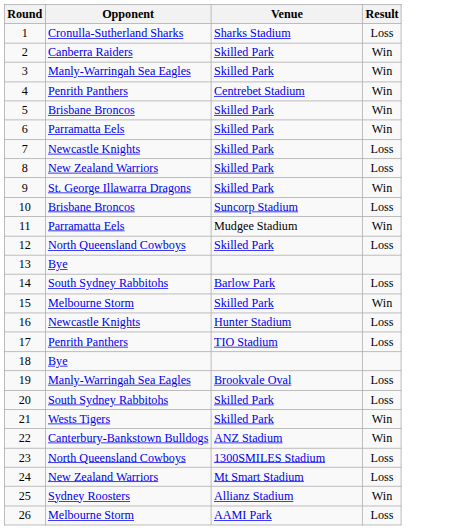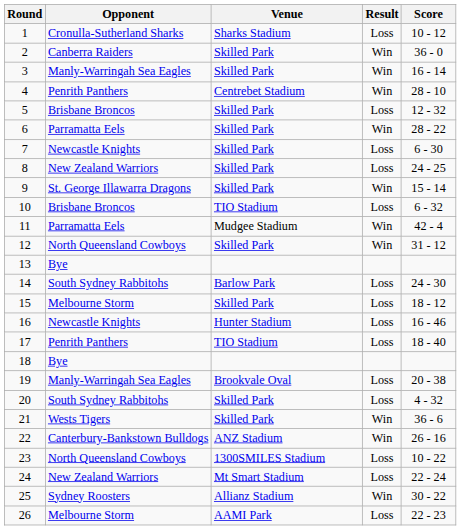+ column: Score | 10 - 12 | 36 - 0 | 16 - 14 | 28 - 10 | 12 - 32 | 28 - 22 | 6 - 30 | 24 - 25 | 15 - 14 | 6 - 32 | 42 - 4 | 31 - 12 | 24 - 30 | 18 - 12 | 16 - 46 | 18 - 40 | 20 - 38 | 4 - 32 | 36 - 6 | 26 - 16 | 10 - 22 | 22 - 24 | 30 - 22 | 22 - 23
5 | Result: Win -> Loss
10 | Venue: Suncorp Stadium -> TIO Stadium
12 | Result: Loss -> Win
15 | Result: Win -> Loss
